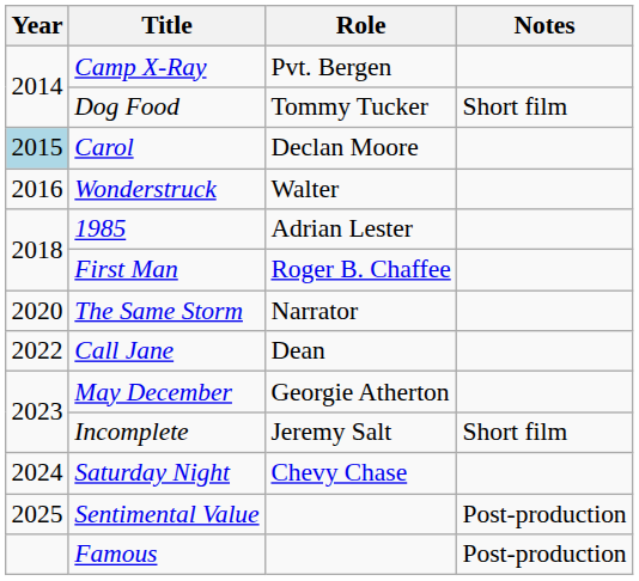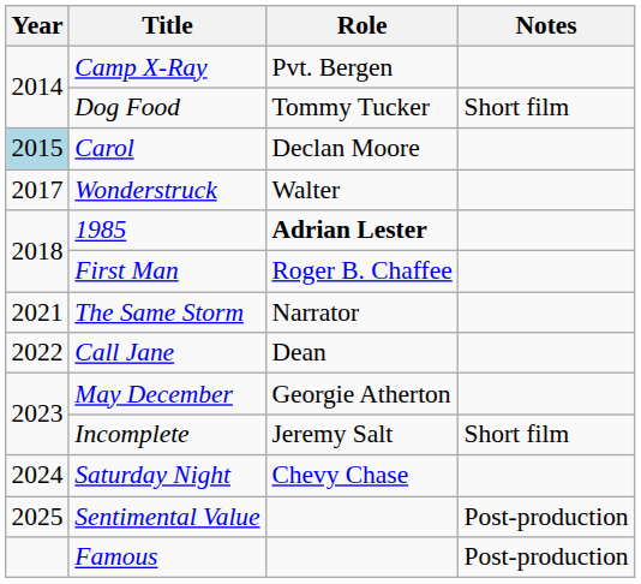Wonderstruck | Year: 2016 -> 2017
1985 | Role: normal -> bold
The Same Storm | Year: 2020 -> 2021
